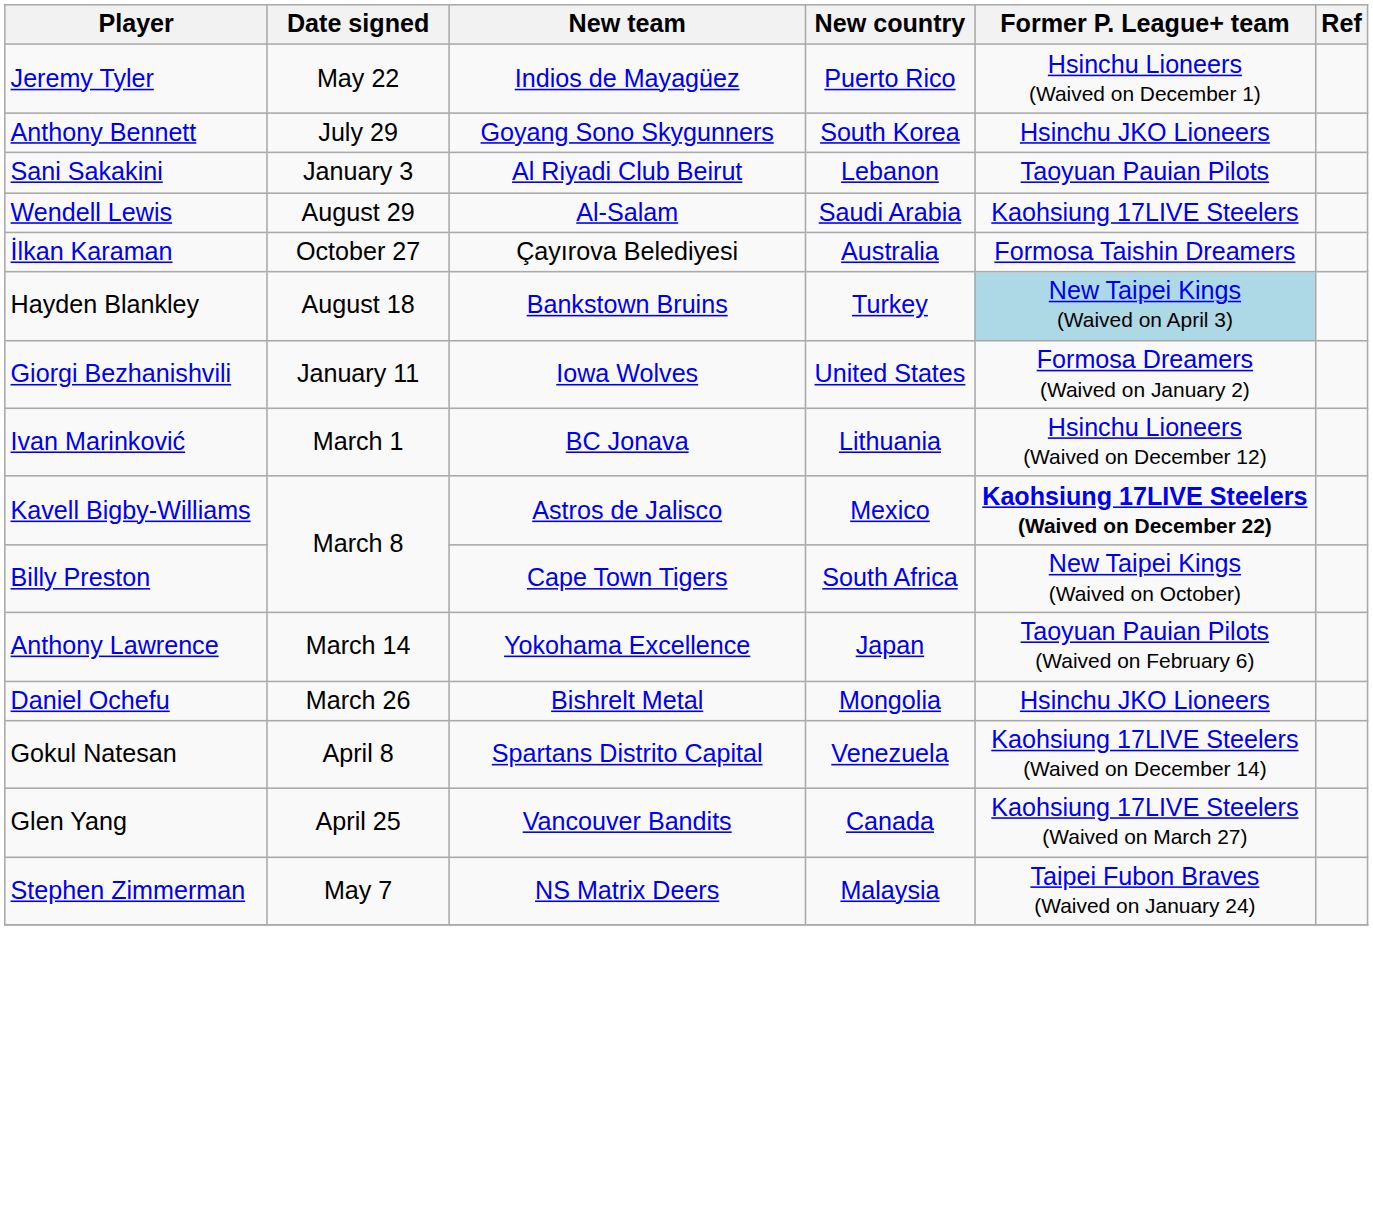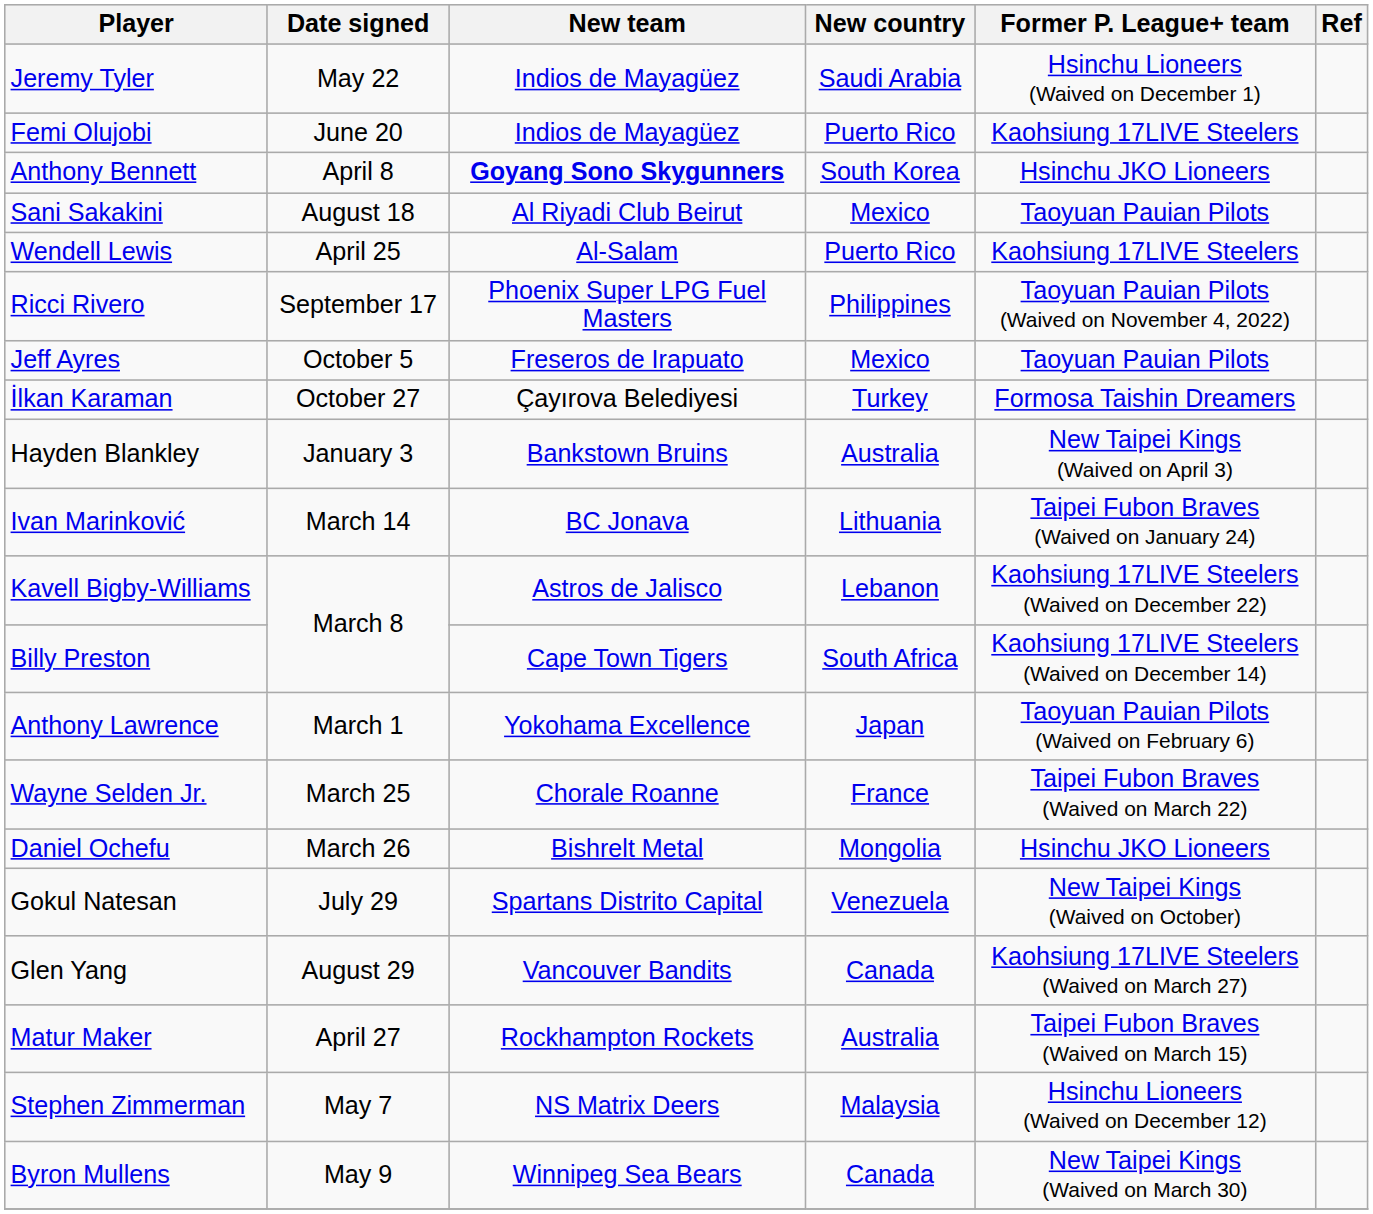Jeremy Tyler | New country: Puerto Rico -> Saudi Arabia
+ row: Femi Olujobi | June 20 | Indios de Mayagüez | Puerto Rico | Kaohsiung 17LIVE Steelers
Anthony Bennett | Date signed: July 29 -> April 8
Anthony Bennett | New team: normal -> bold
Sani Sakakini | Date signed: January 3 -> August 18
Sani Sakakini | New country: Lebanon -> Mexico
Wendell Lewis | Date signed: August 29 -> April 25
Wendell Lewis | New country: Saudi Arabia -> Puerto Rico
+ row: Ricci Rivero | September 17 | Phoenix Super LPG Fuel Masters | Philippines | Taoyuan Pauian Pilots (Waived on November 4, 2022)
+ row: Jeff Ayres | October 5 | Freseros de Irapuato | Mexico | Taoyuan Pauian Pilots
İlkan Karaman | New country: Australia -> Turkey
Hayden Blankley | Date signed: August 18 -> January 3
Hayden Blankley | New country: Turkey -> Australia
Hayden Blankley | Former P. League+ team: lightblue background -> no background
- row: Giorgi Bezhanishvili | January 11 | Iowa Wolves | United States | Formosa Dreamers (Waived on January 2)
Ivan Marinković | Date signed: March 1 -> March 14
Ivan Marinković | Former P. League+ team: Hsinchu Lioneers (Waived on December 12) -> Taipei Fubon Braves (Waived on January 24)
Kavell Bigby-Williams | New country: Mexico -> Lebanon
Kavell Bigby-Williams | Former P. League+ team: bold -> normal
Billy Preston | Former P. League+ team: New Taipei Kings (Waived on October) -> Kaohsiung 17LIVE Steelers (Waived on December 14)
Anthony Lawrence | Date signed: March 14 -> March 1
+ row: Wayne Selden Jr. | March 25 | Chorale Roanne | France | Taipei Fubon Braves (Waived on March 22)
Gokul Natesan | Date signed: April 8 -> July 29
Gokul Natesan | Former P. League+ team: Kaohsiung 17LIVE Steelers (Waived on December 14) -> New Taipei Kings (Waived on October)
Glen Yang | Date signed: April 25 -> August 29
+ row: Matur Maker | April 27 | Rockhampton Rockets | Australia | Taipei Fubon Braves (Waived on March 15)
Stephen Zimmerman | Former P. League+ team: Taipei Fubon Braves (Waived on January 24) -> Hsinchu Lioneers (Waived on December 12)
+ row: Byron Mullens | May 9 | Winnipeg Sea Bears | Canada | New Taipei Kings (Waived on March 30)
